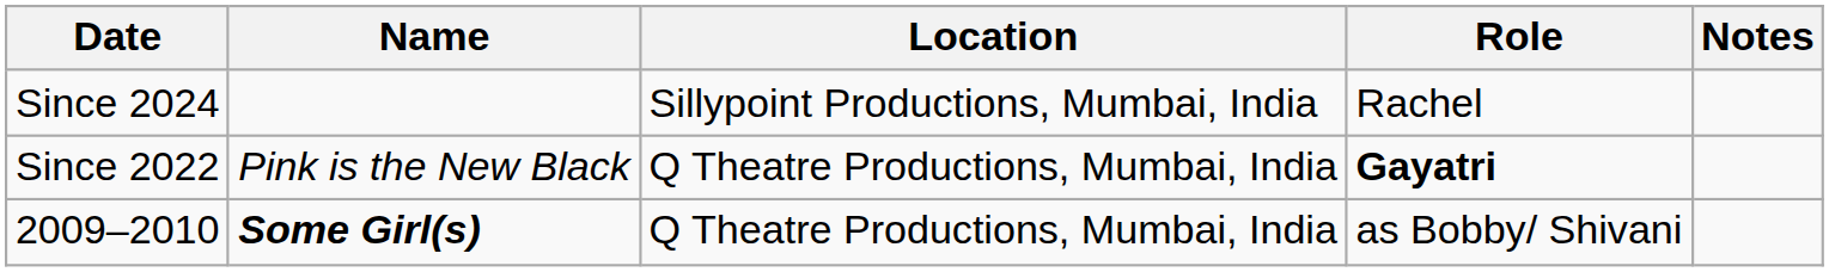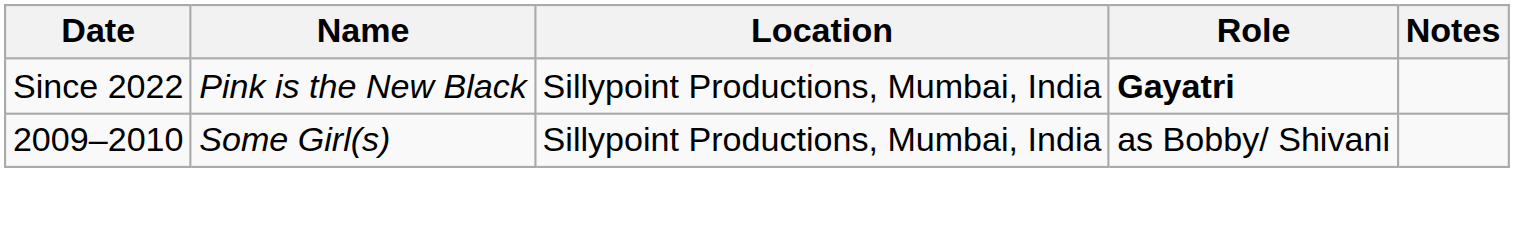- row: Since 2024 | Sillypoint Productions, Mumbai, India | Rachel
Since 2022 | Location: Q Theatre Productions, Mumbai, India -> Sillypoint Productions, Mumbai, India
2009–2010 | Name: bold -> normal
2009–2010 | Location: Q Theatre Productions, Mumbai, India -> Sillypoint Productions, Mumbai, India
